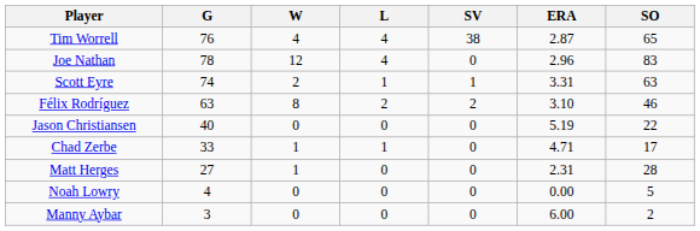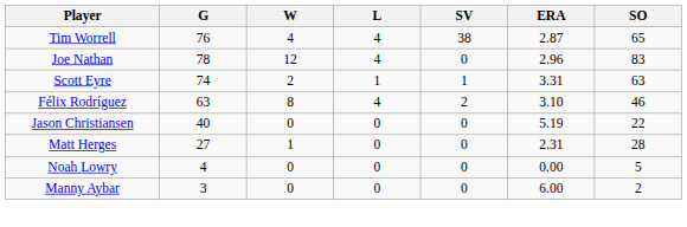Félix Rodríguez | L: 2 -> 4
- row: Chad Zerbe | 33 | 1 | 1 | 0 | 4.71 | 17
